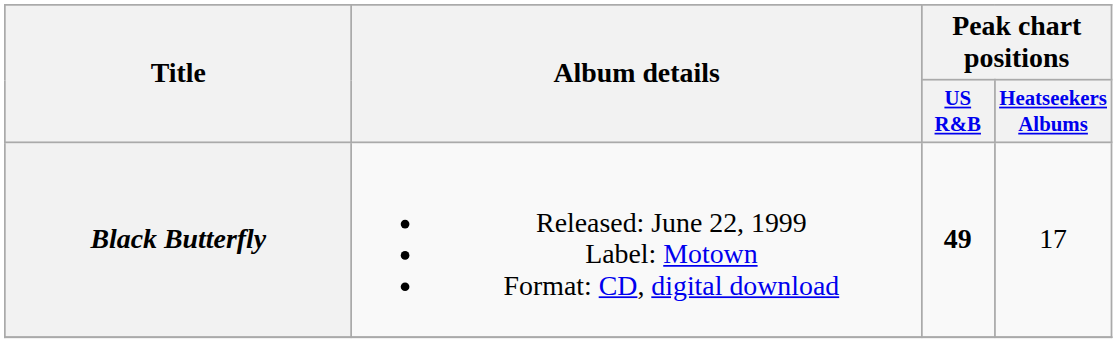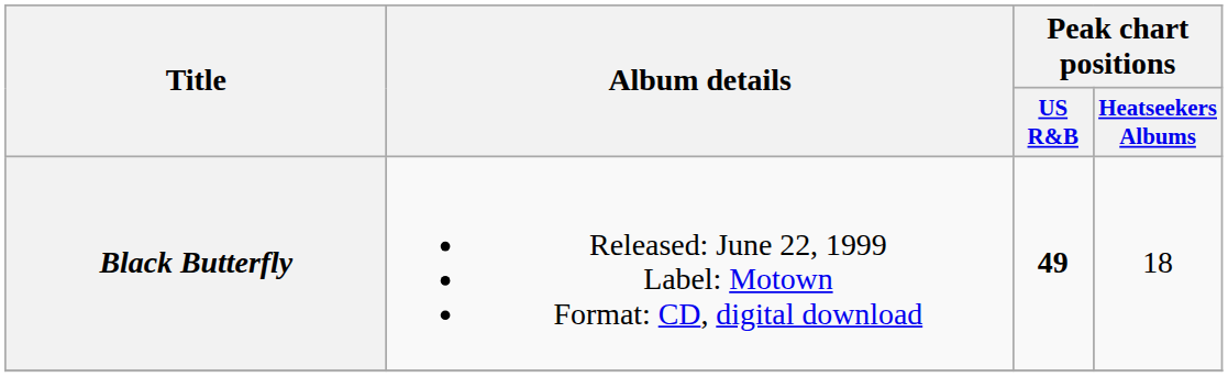Black Butterfly | Peak chart positions / Heatseekers Albums: 17 -> 18
